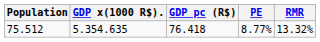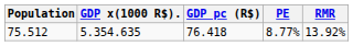75.512 | RMR: 13.32% -> 13.92%
